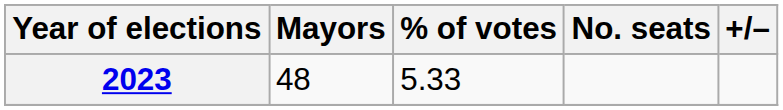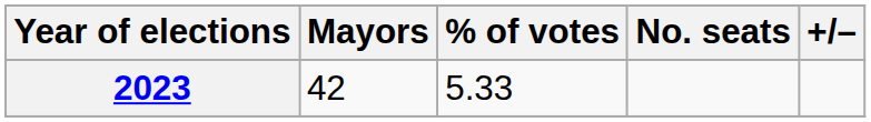2023 | Mayors: 48 -> 42
